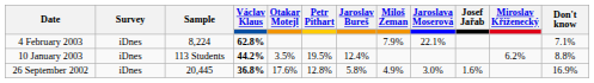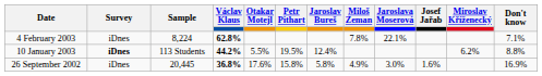4 February 2003 | Miloš Zeman: 7.9% -> 7.8%
10 January 2003 | Survey: normal -> bold
10 January 2003 | Otakar Motejl: 3.5% -> 5.5%
26 September 2002 | Petr Pithart: 12.8% -> 15.8%
